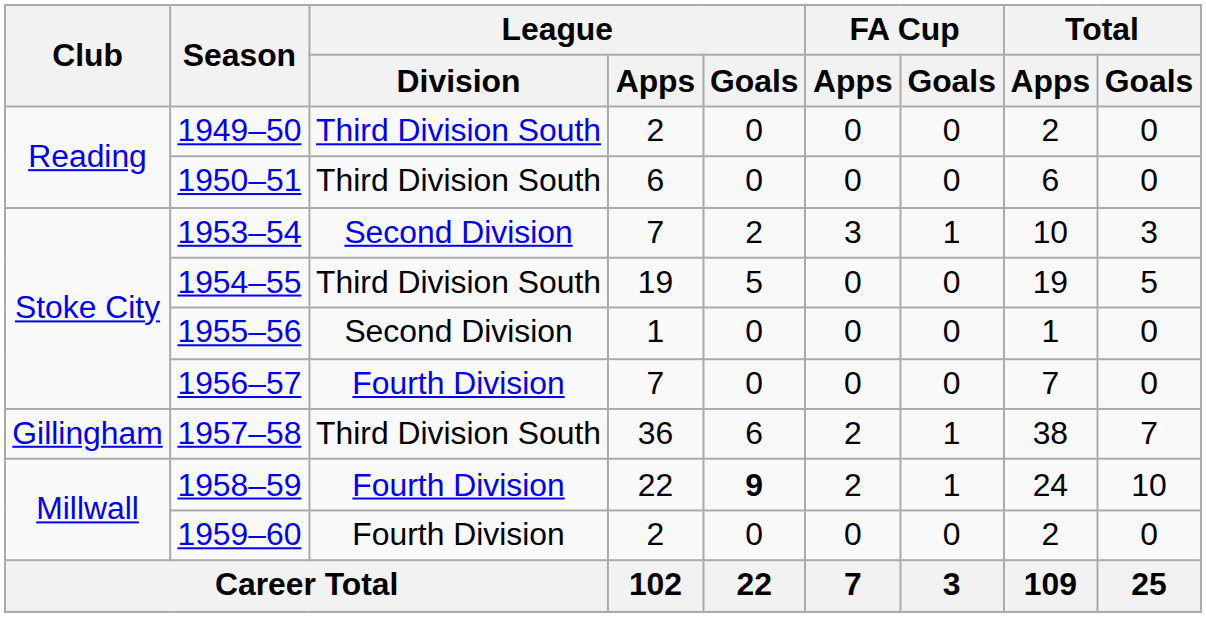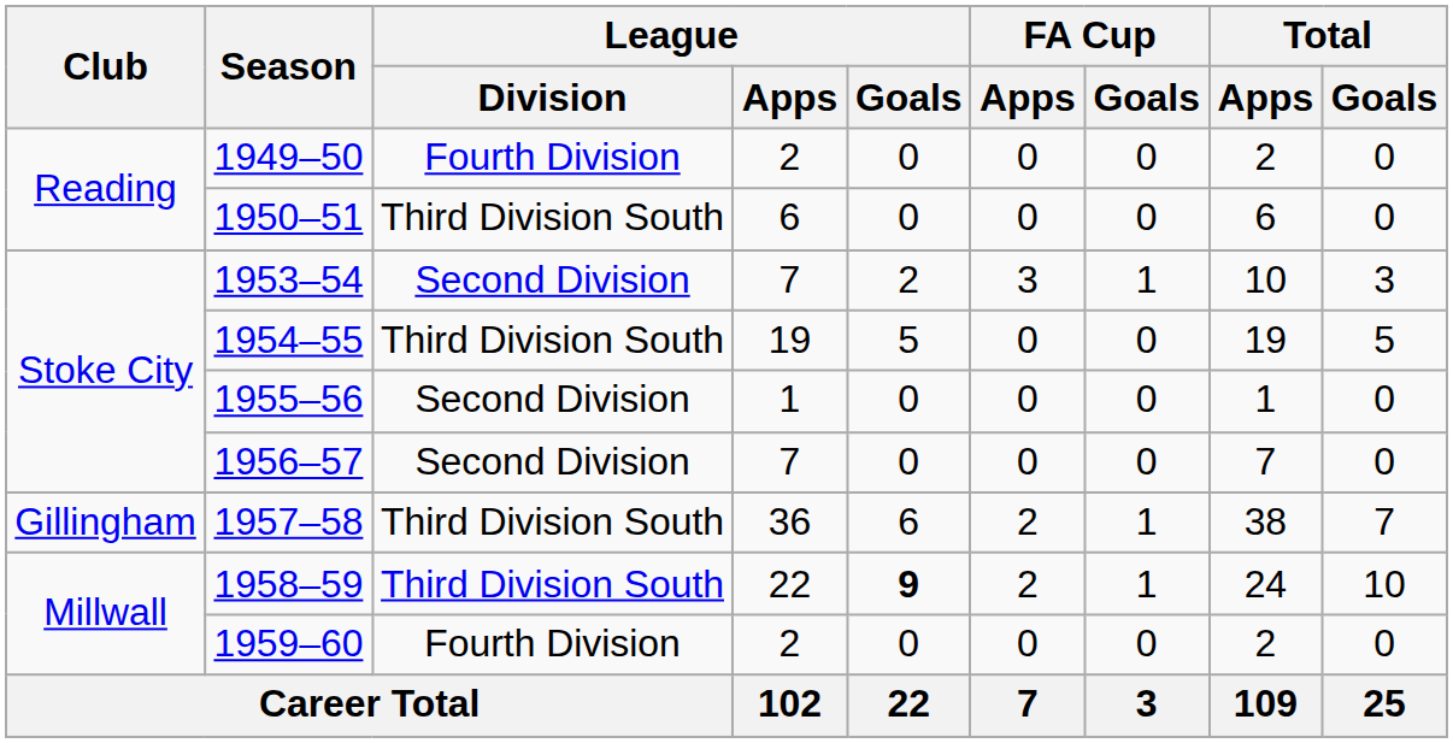1949–50 | League / Division: Third Division South -> Fourth Division
1956–57 | League / Division: Fourth Division -> Second Division
1958–59 | League / Division: Fourth Division -> Third Division South
